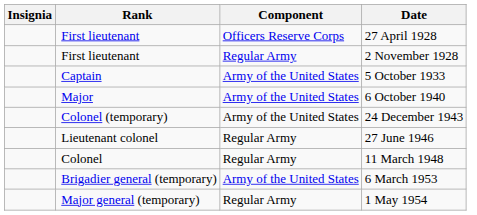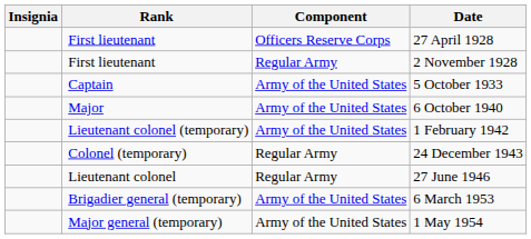+ row: Lieutenant colonel (temporary) | Army of the United States | 1 February 1942
24 December 1943 | Component: Army of the United States -> Regular Army
- row: Colonel | Regular Army | 11 March 1948
1 May 1954 | Component: Regular Army -> Army of the United States
